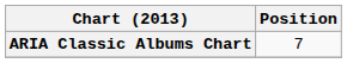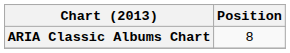ARIA Classic Albums Chart | Position: 7 -> 8
